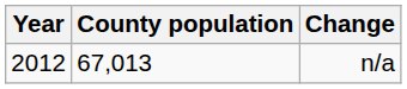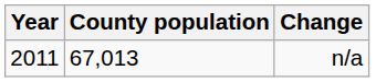n/a | Year: 2012 -> 2011
